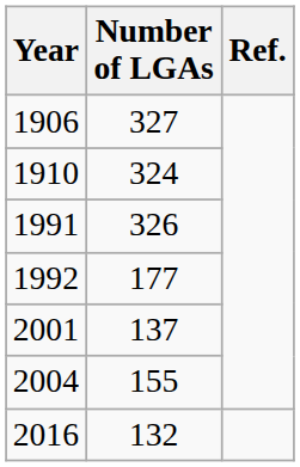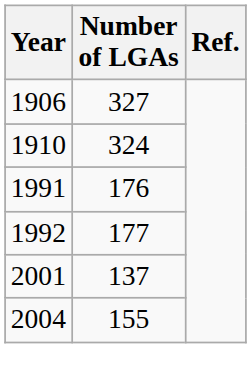1991 | Number of LGAs: 326 -> 176
- row: 2016 | 132
